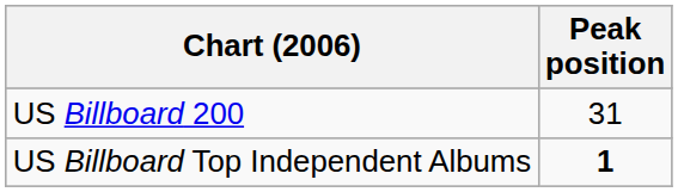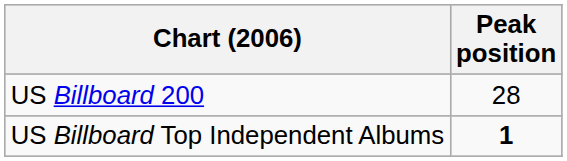US Billboard 200 | Peak position: 31 -> 28
